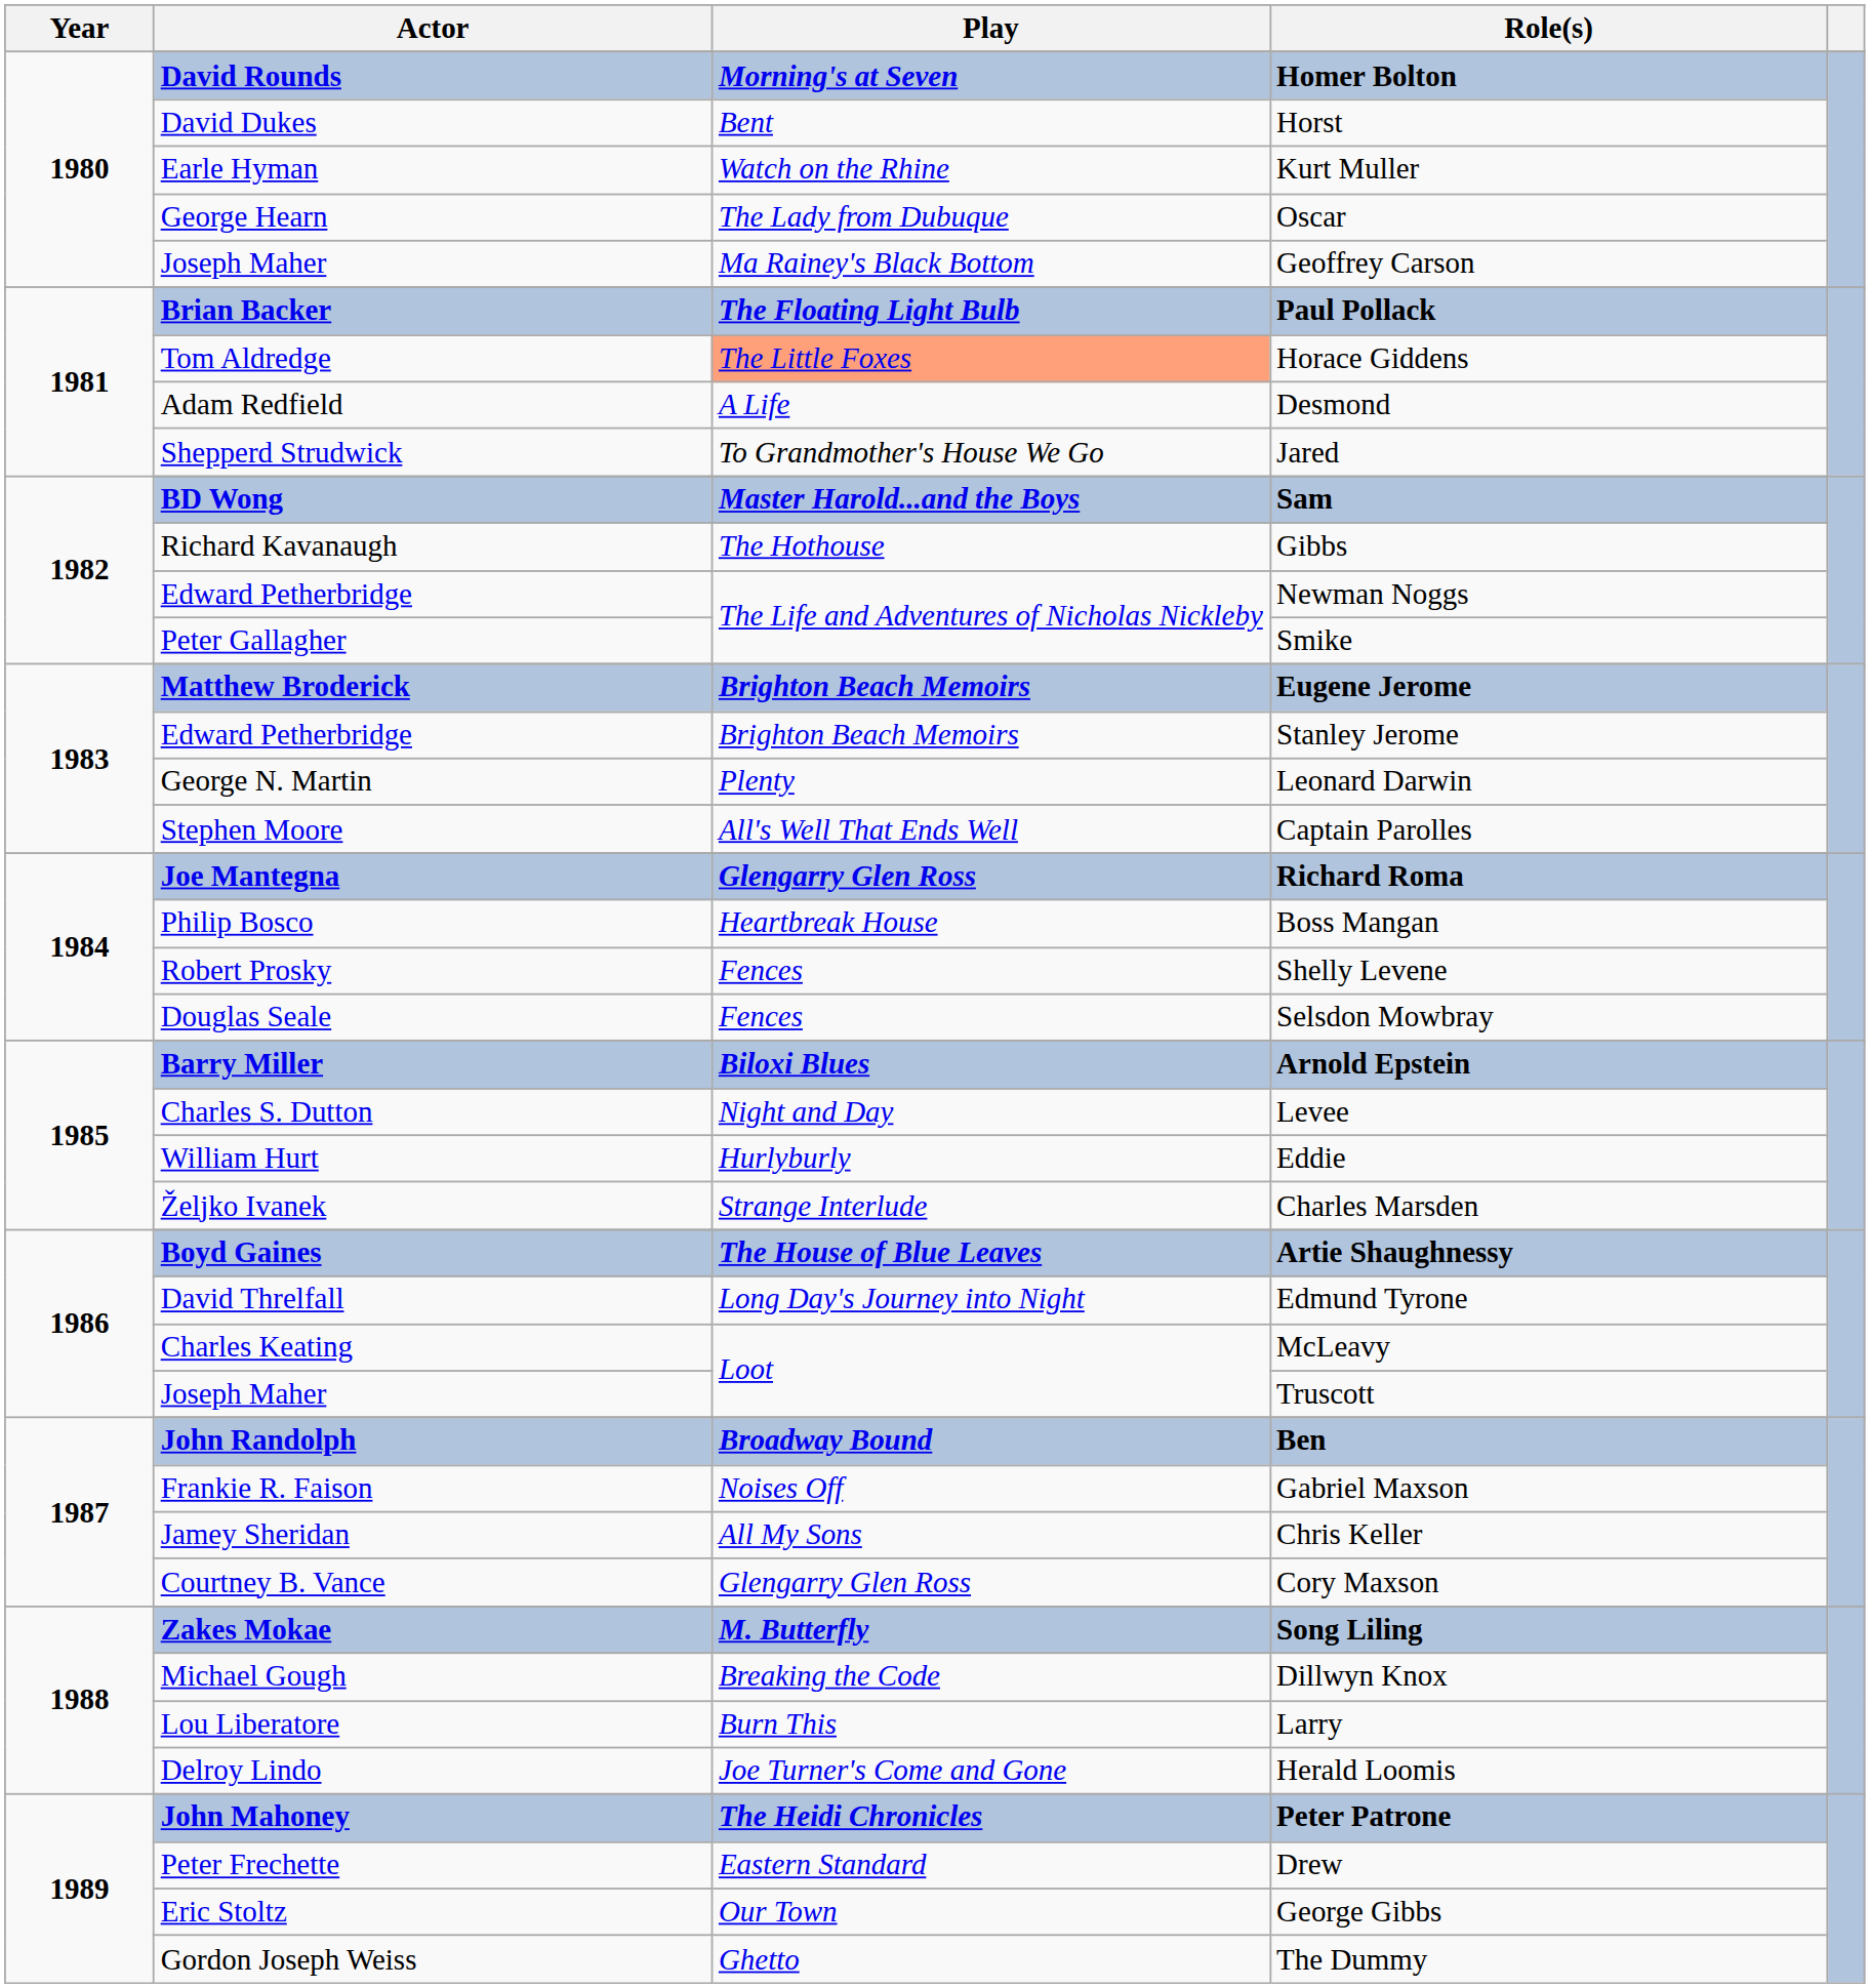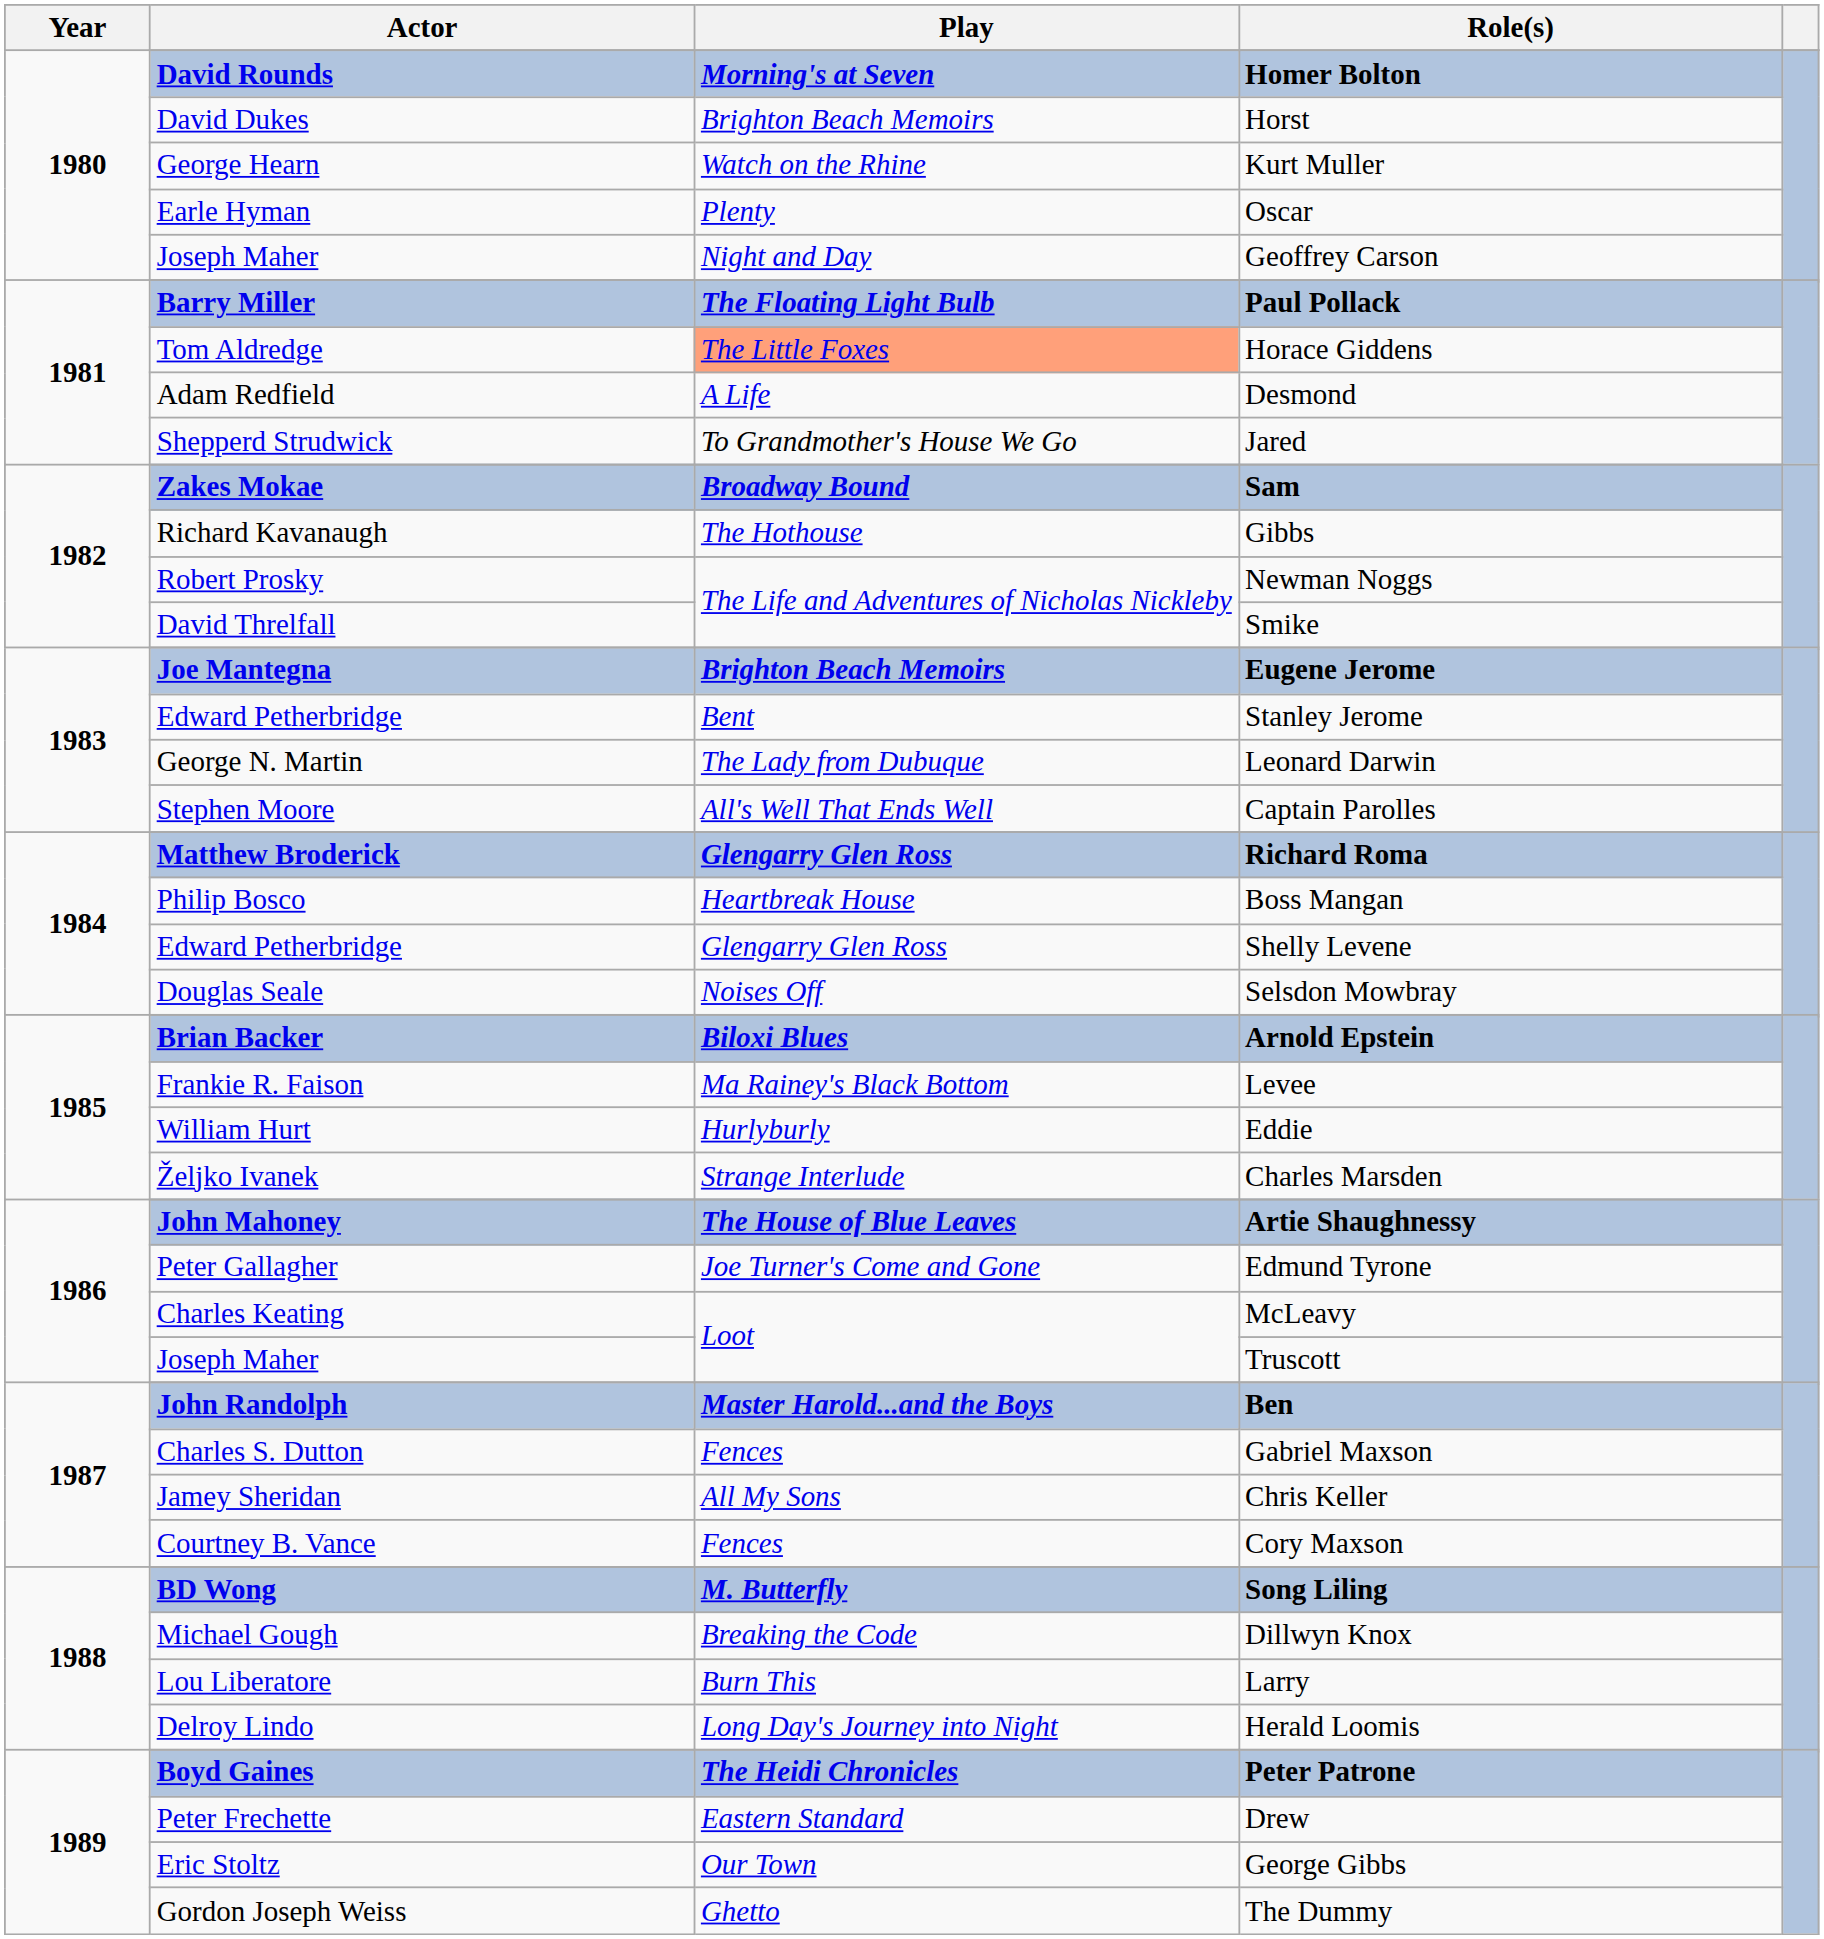Horst | Play: Bent -> Brighton Beach Memoirs
Kurt Muller | Actor: Earle Hyman -> George Hearn
Oscar | Actor: George Hearn -> Earle Hyman
Oscar | Play: The Lady from Dubuque -> Plenty
Geoffrey Carson | Play: Ma Rainey's Black Bottom -> Night and Day
Paul Pollack | Actor: Brian Backer -> Barry Miller
Sam | Actor: BD Wong -> Zakes Mokae
Sam | Play: Master Harold...and the Boys -> Broadway Bound
Newman Noggs | Actor: Edward Petherbridge -> Robert Prosky
Smike | Actor: Peter Gallagher -> David Threlfall
Eugene Jerome | Actor: Matthew Broderick -> Joe Mantegna
Stanley Jerome | Play: Brighton Beach Memoirs -> Bent
Leonard Darwin | Play: Plenty -> The Lady from Dubuque
Richard Roma | Actor: Joe Mantegna -> Matthew Broderick
Shelly Levene | Actor: Robert Prosky -> Edward Petherbridge
Shelly Levene | Play: Fences -> Glengarry Glen Ross
Selsdon Mowbray | Play: Fences -> Noises Off
Arnold Epstein | Actor: Barry Miller -> Brian Backer
Levee | Actor: Charles S. Dutton -> Frankie R. Faison
Levee | Play: Night and Day -> Ma Rainey's Black Bottom
Artie Shaughnessy | Actor: Boyd Gaines -> John Mahoney
Edmund Tyrone | Actor: David Threlfall -> Peter Gallagher
Edmund Tyrone | Play: Long Day's Journey into Night -> Joe Turner's Come and Gone
Ben | Play: Broadway Bound -> Master Harold...and the Boys
Gabriel Maxson | Actor: Frankie R. Faison -> Charles S. Dutton
Gabriel Maxson | Play: Noises Off -> Fences
Cory Maxson | Play: Glengarry Glen Ross -> Fences
Song Liling | Actor: Zakes Mokae -> BD Wong
Herald Loomis | Play: Joe Turner's Come and Gone -> Long Day's Journey into Night
Peter Patrone | Actor: John Mahoney -> Boyd Gaines
